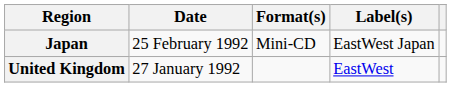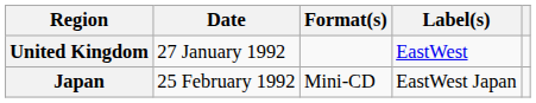rows swapped: United Kingdom <-> Japan
